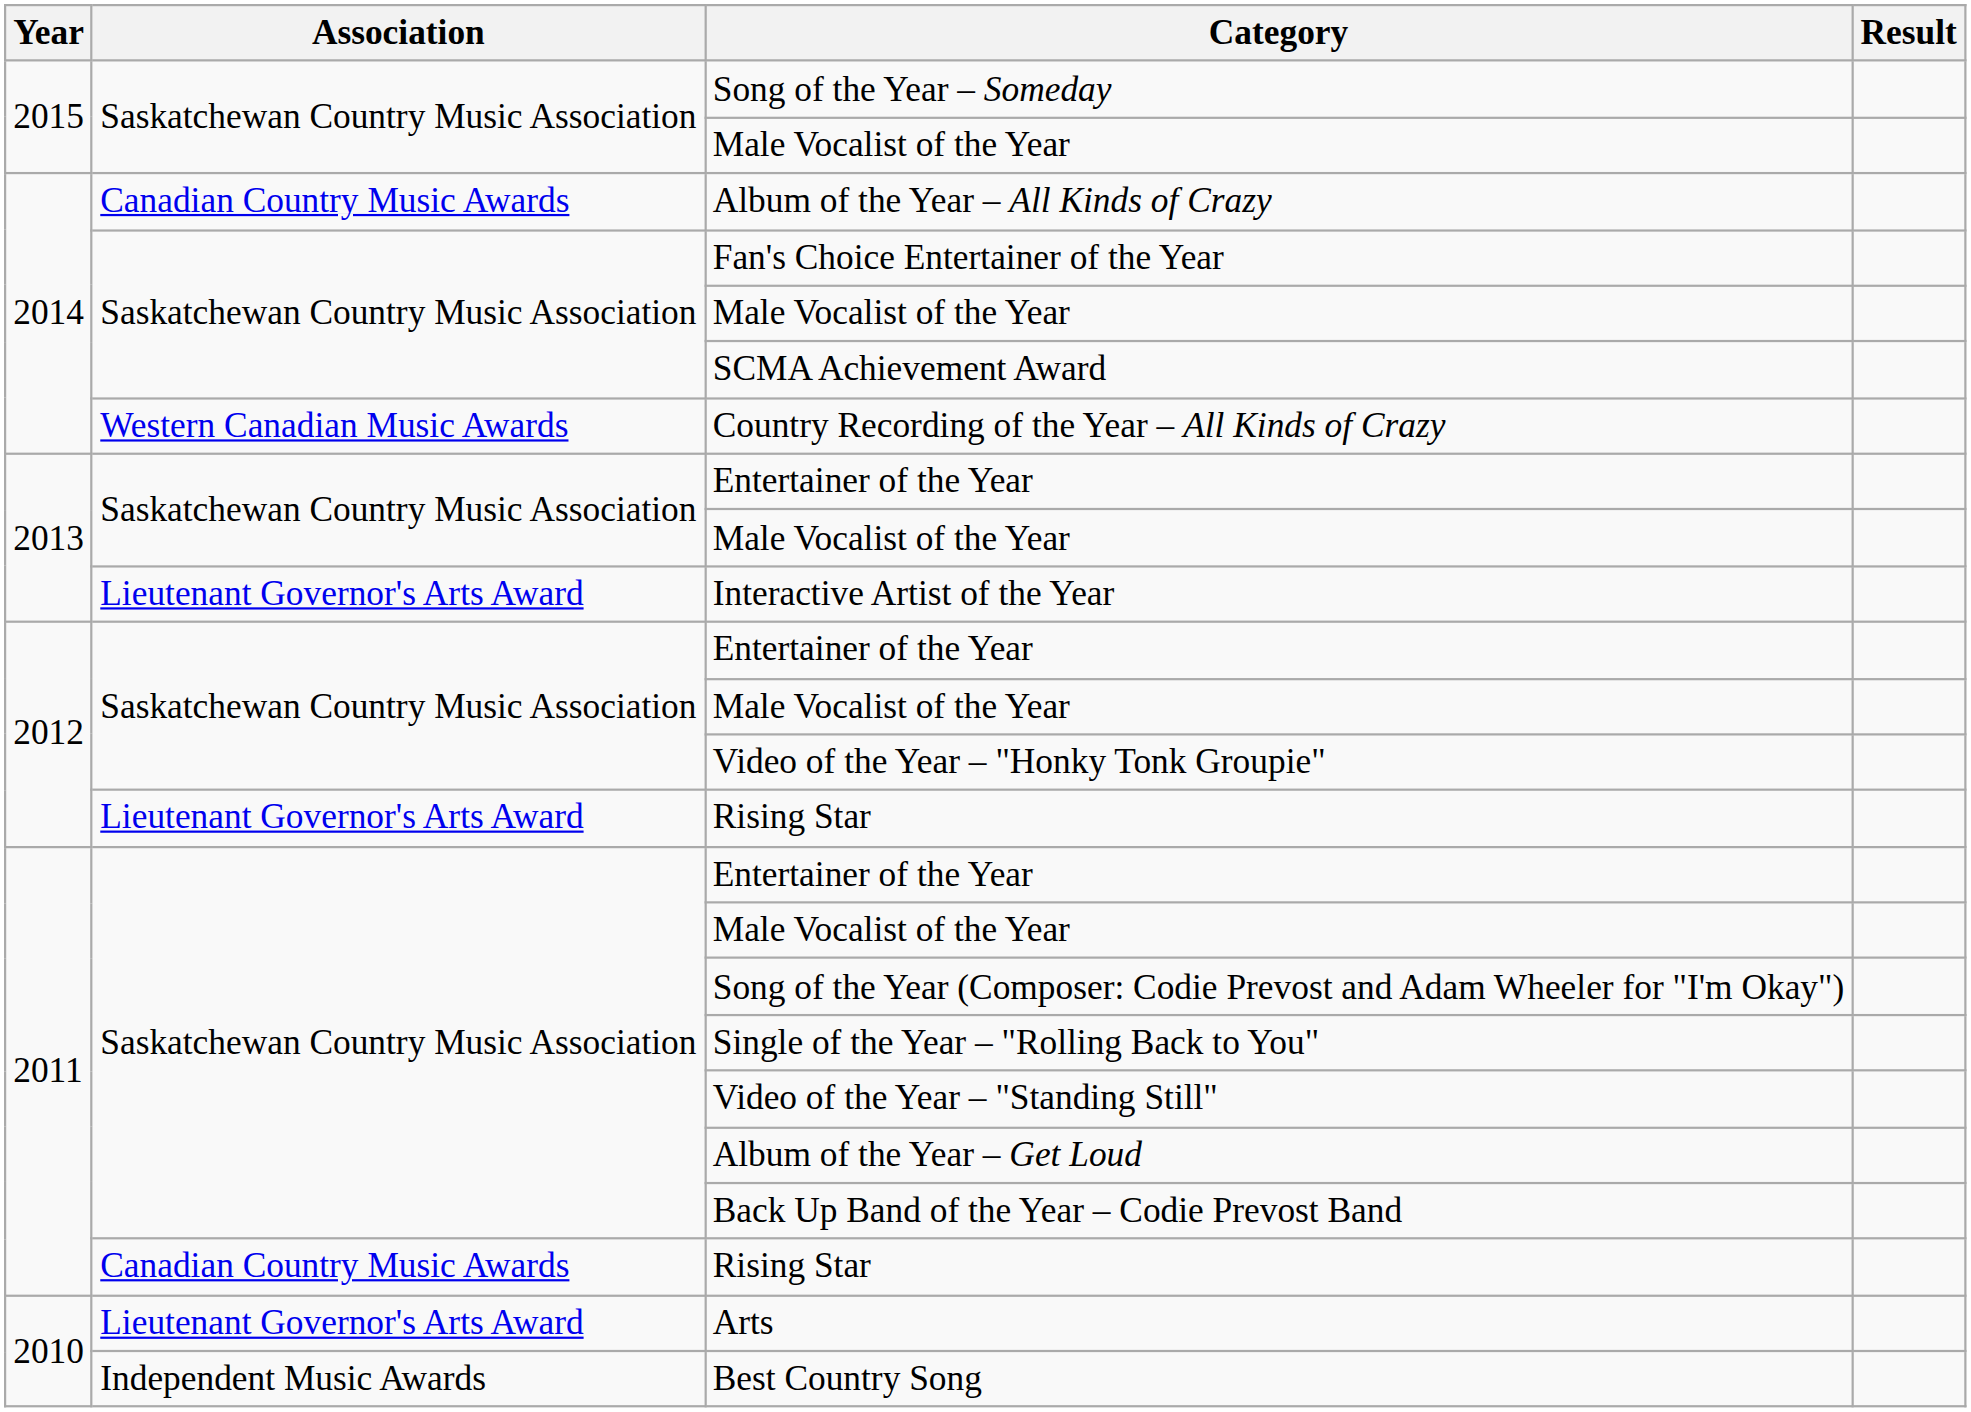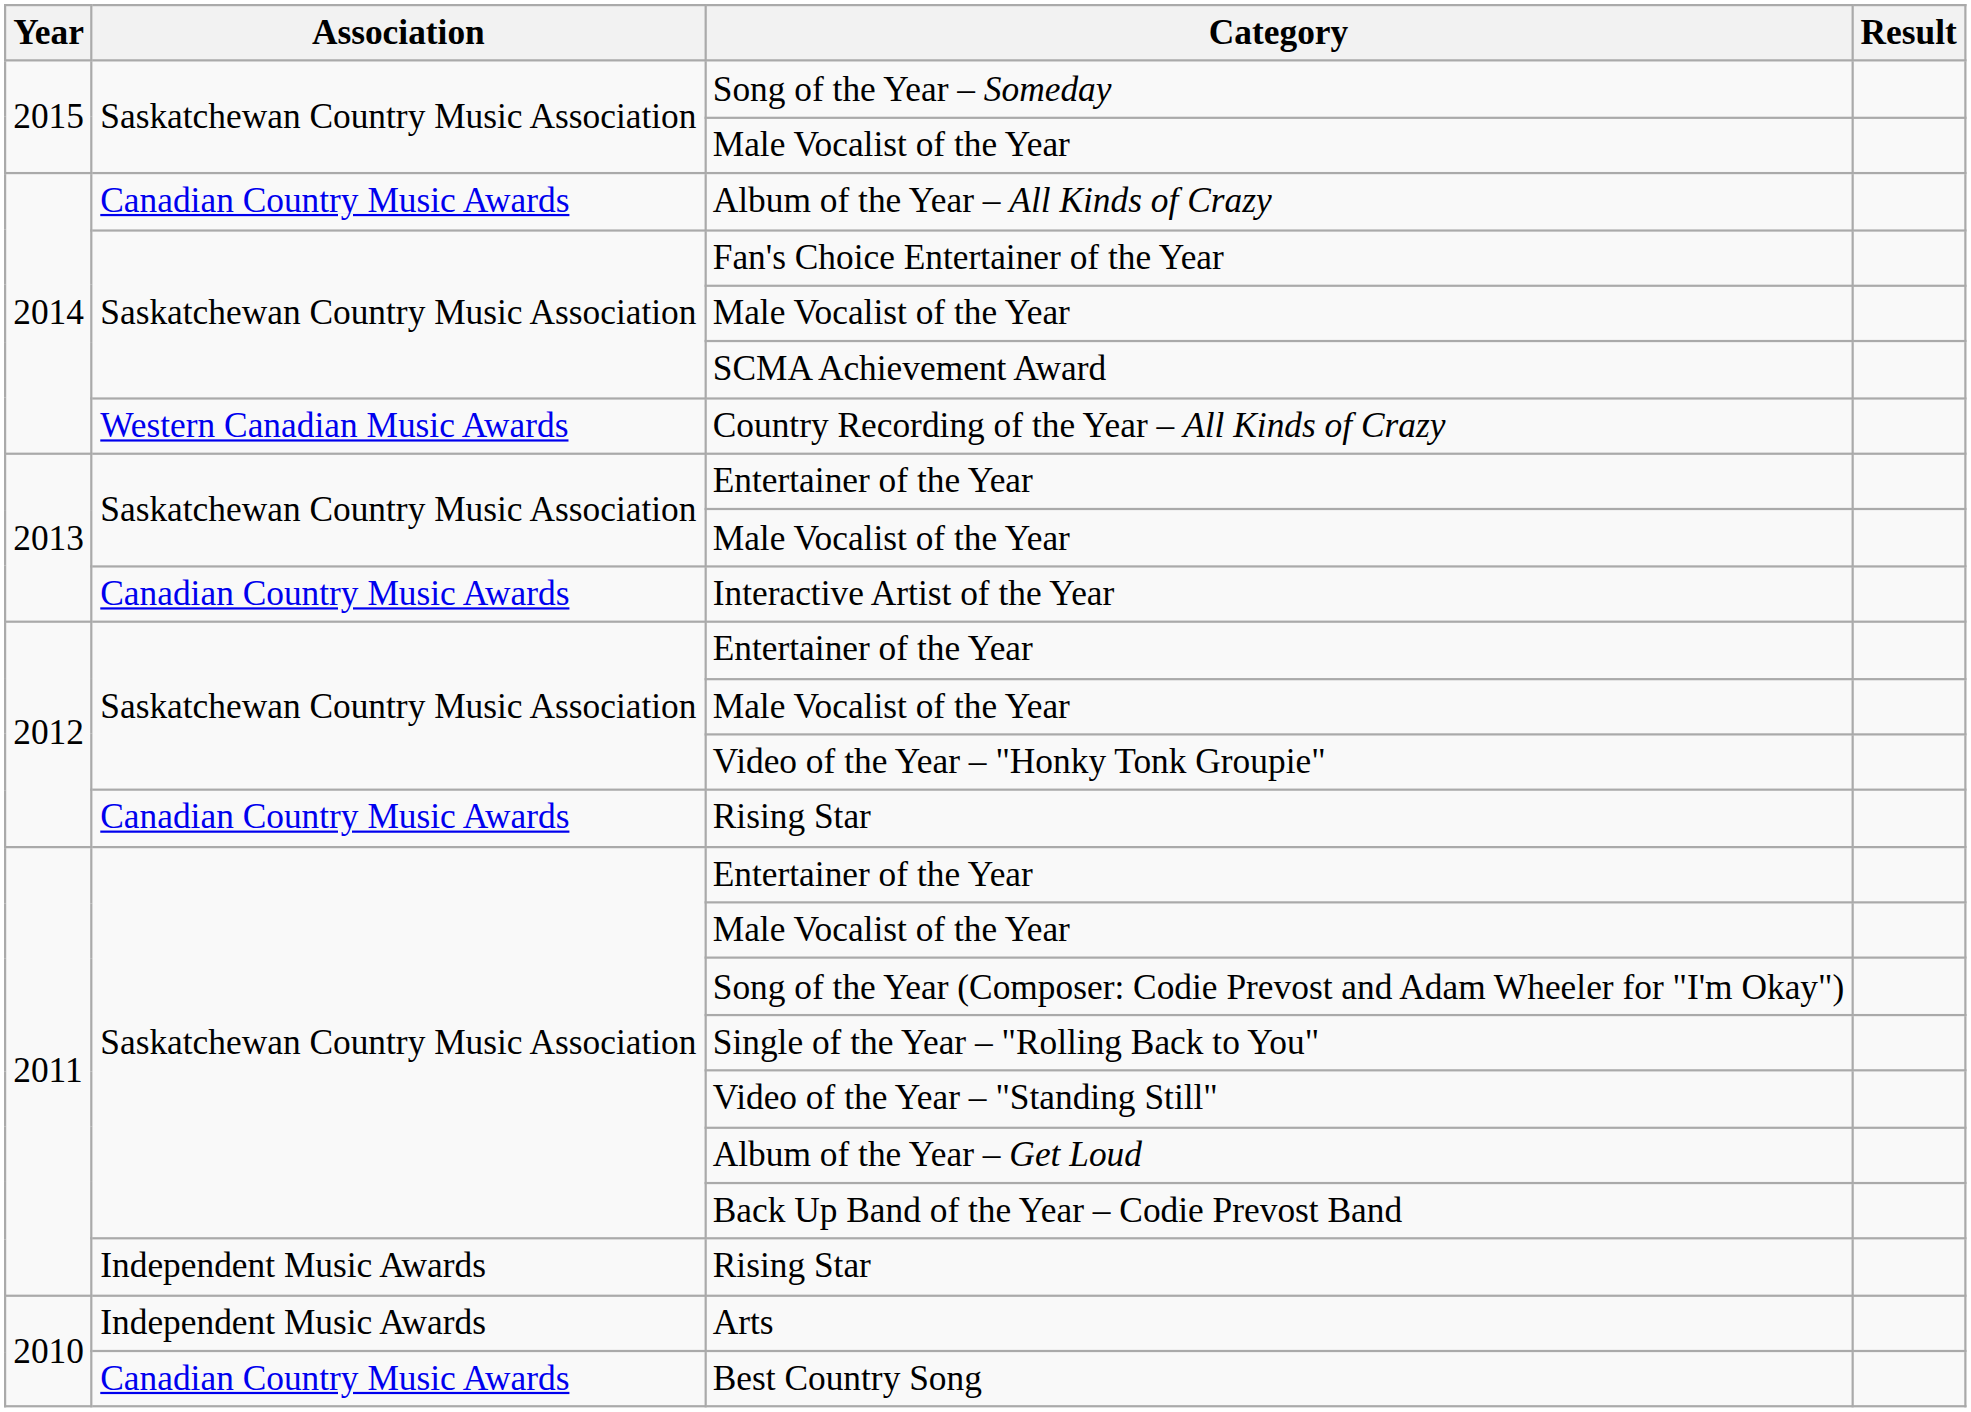Interactive Artist of the Year | Association: Lieutenant Governor's Arts Award -> Canadian Country Music Awards
2012 / Rising Star | Association: Lieutenant Governor's Arts Award -> Canadian Country Music Awards
2011 / Rising Star | Association: Canadian Country Music Awards -> Independent Music Awards
Arts | Association: Lieutenant Governor's Arts Award -> Independent Music Awards
Best Country Song | Association: Independent Music Awards -> Canadian Country Music Awards
